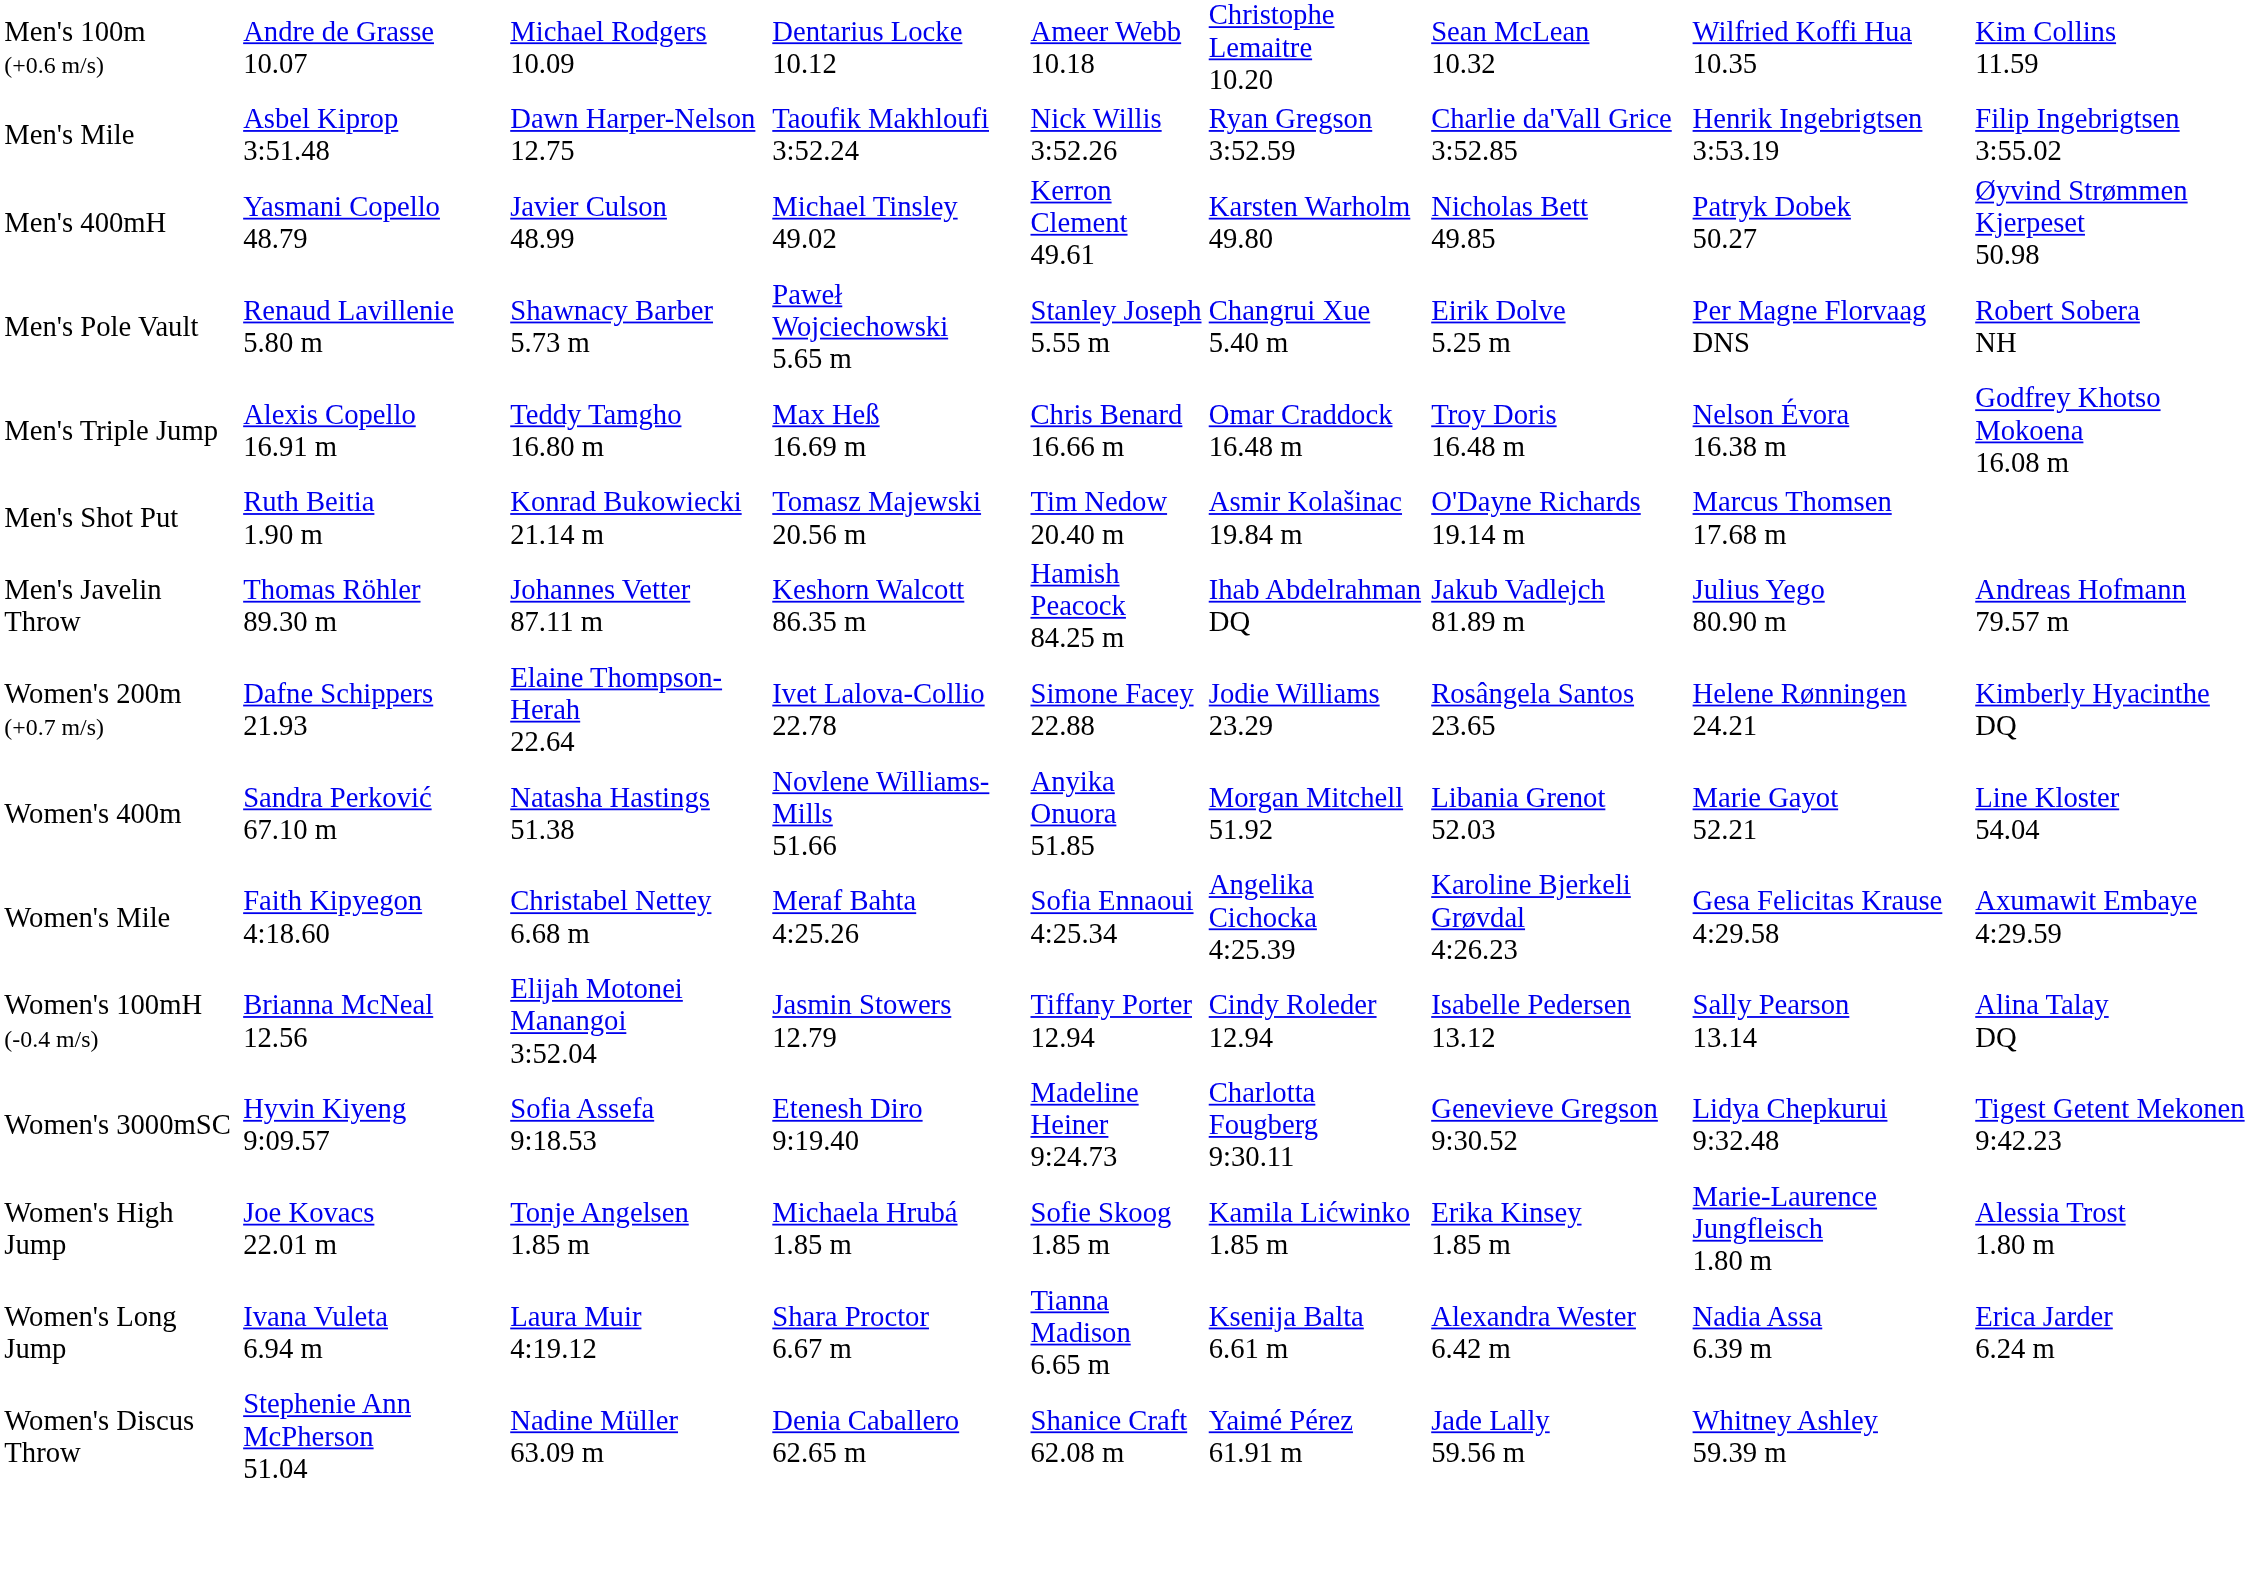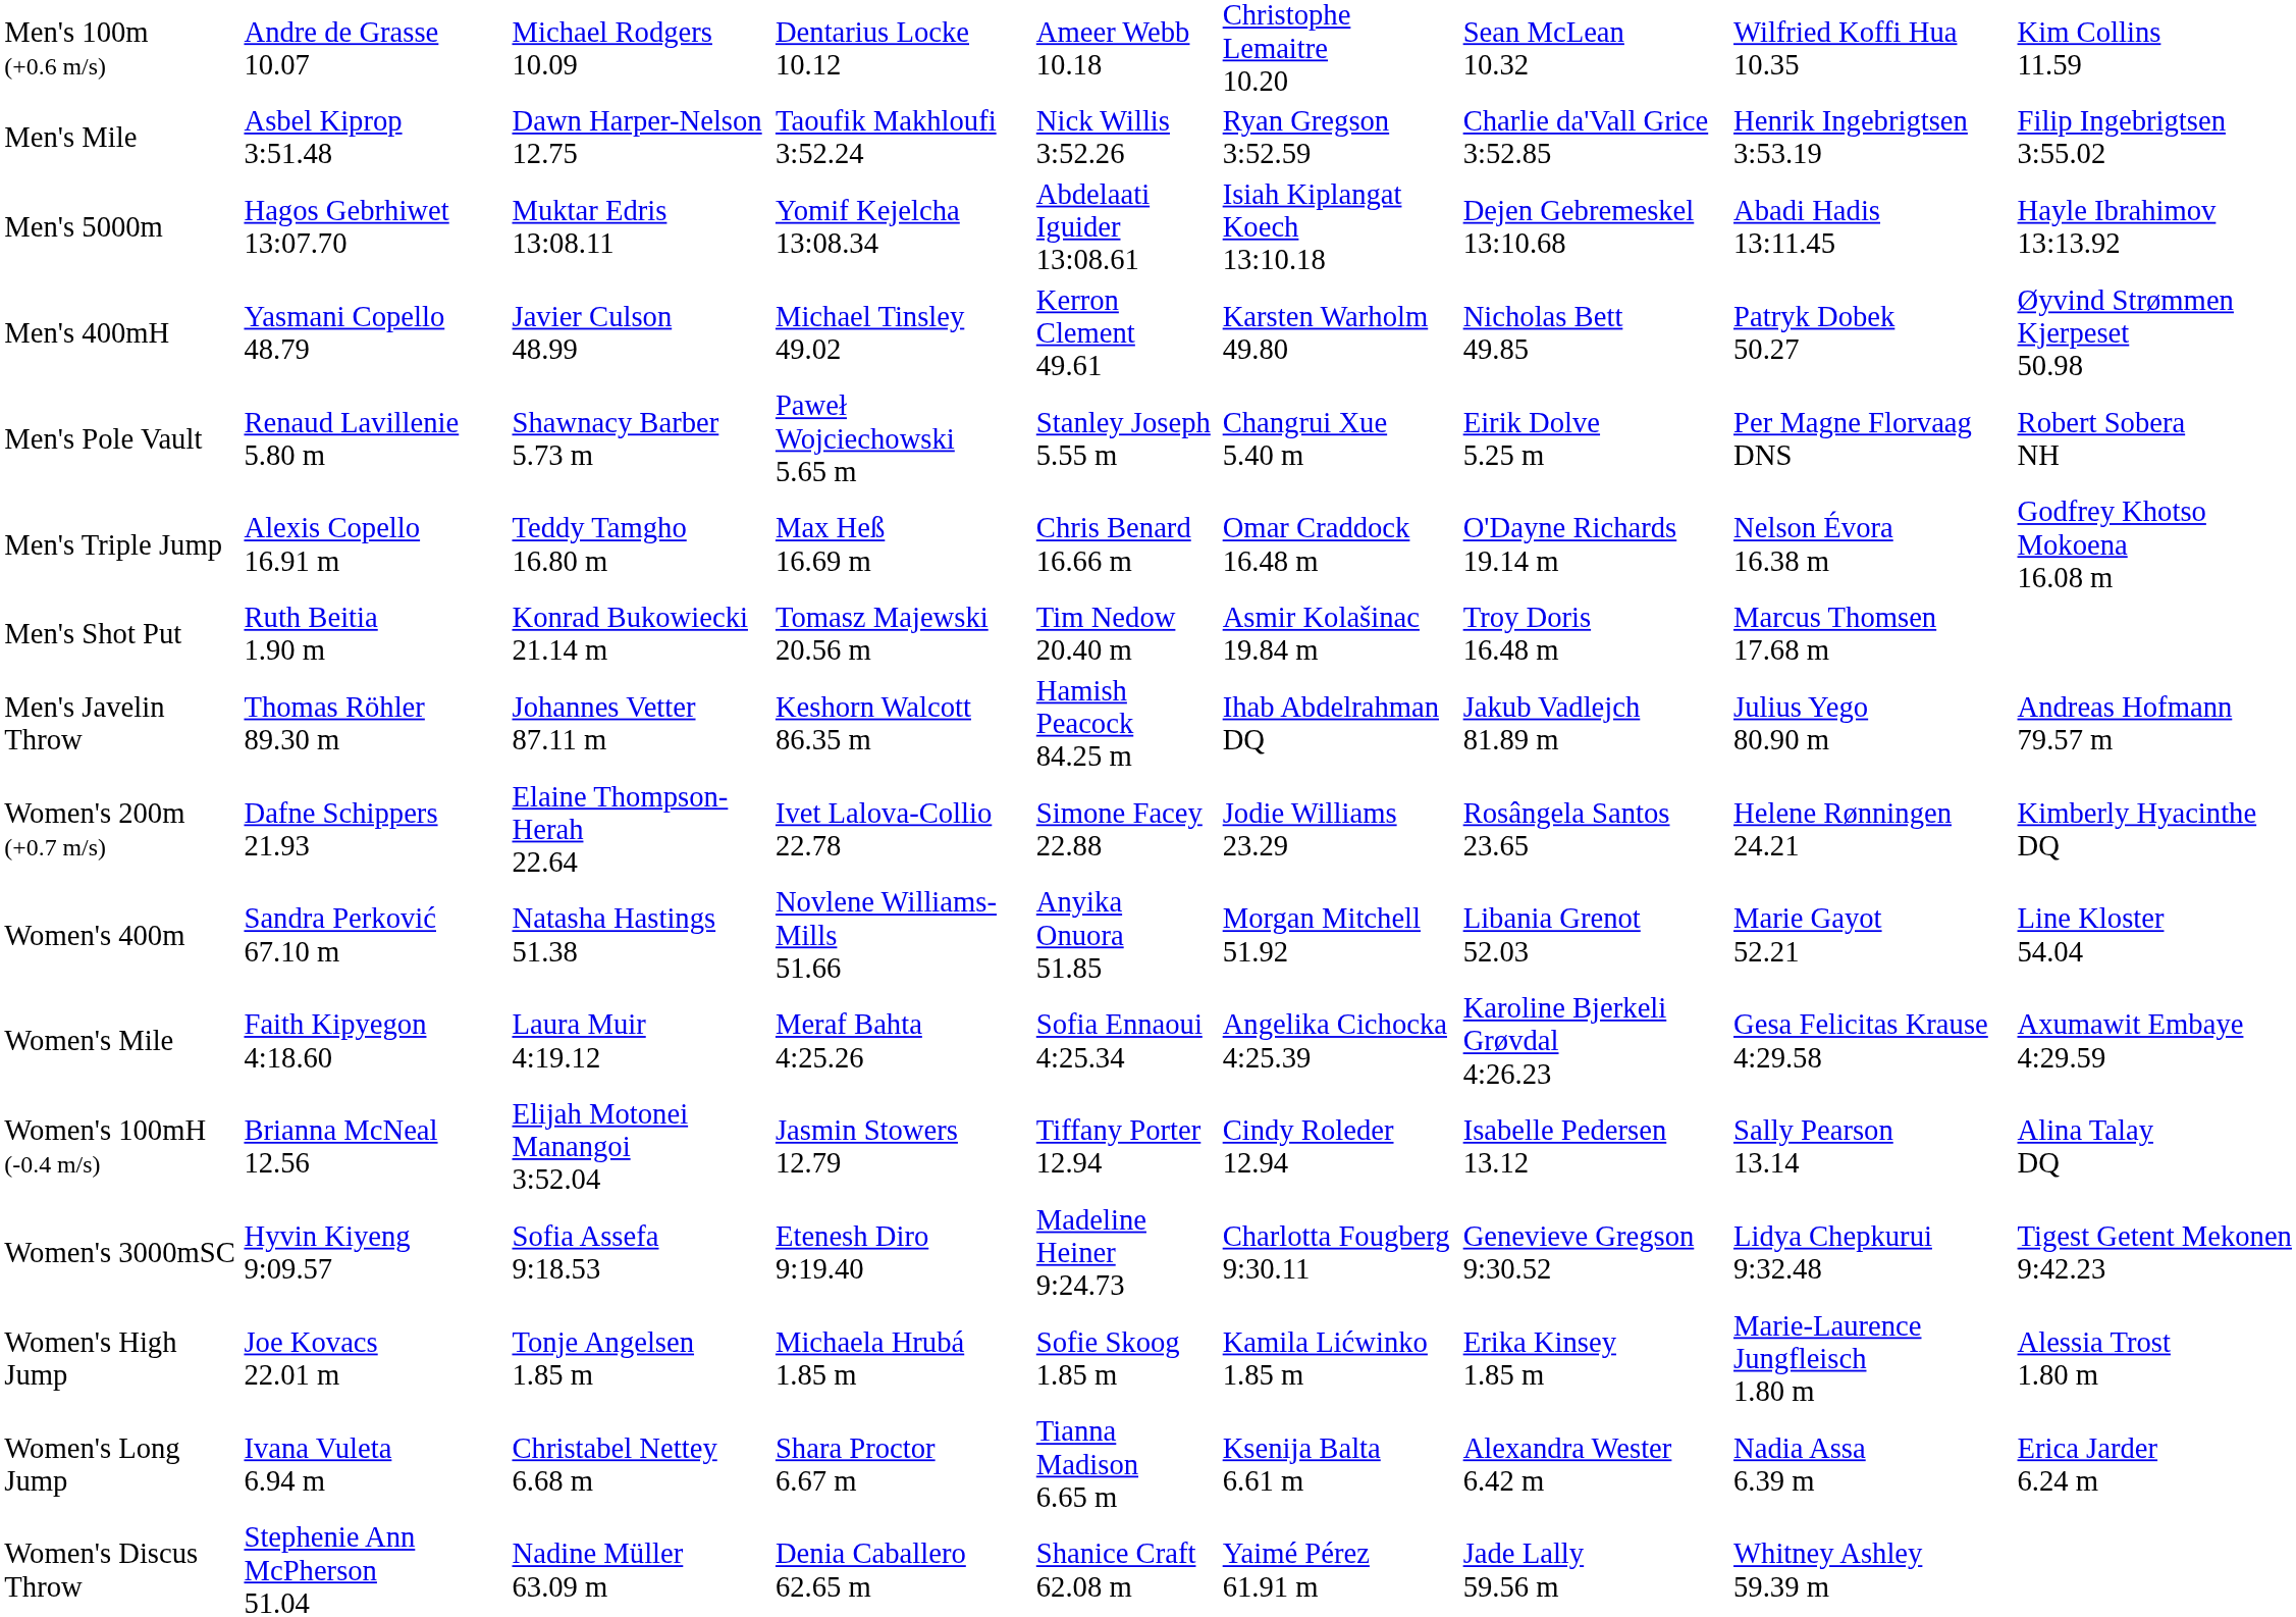+ row: Men's 5000m | Hagos Gebrhiwet 13:07.70 | Muktar Edris 13:08.11 | Yomif Kejelcha 13:08.34 | Abdelaati Iguider 13:08.61 | Isiah Kiplangat Koech 13:10.18 | Dejen Gebremeskel 13:10.68 | Abadi Hadis 13:11.45 | Hayle Ibrahimov 13:13.92
Men's Triple Jump | column 7: Troy Doris 16.48 m -> O'Dayne Richards 19.14 m
Men's Shot Put | column 7: O'Dayne Richards 19.14 m -> Troy Doris 16.48 m
Women's Mile | column 3: Christabel Nettey 6.68 m -> Laura Muir 4:19.12
Women's Long Jump | column 3: Laura Muir 4:19.12 -> Christabel Nettey 6.68 m
